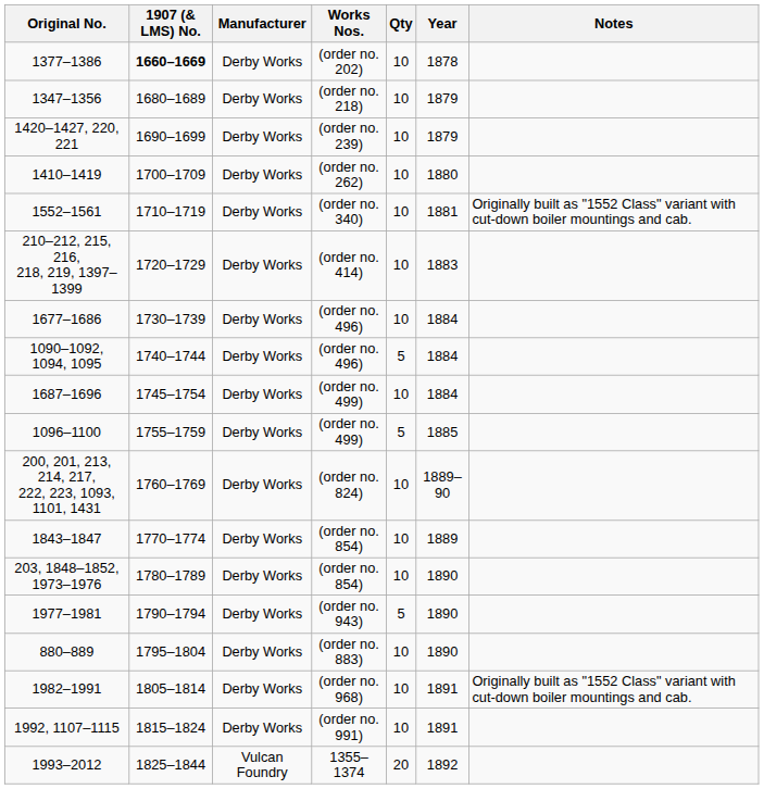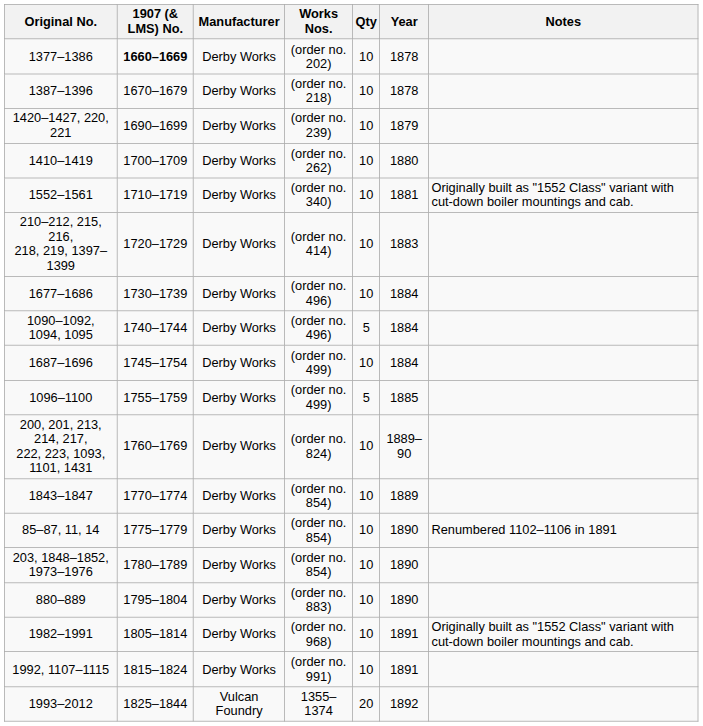+ row: 1387–1396 | 1670–1679 | Derby Works | (order no. 218) | 10 | 1878
- row: 1347–1356 | 1680–1689 | Derby Works | (order no. 218) | 10 | 1879
+ row: 85–87, 11, 14 | 1775–1779 | Derby Works | (order no. 854) | 10 | 1890 | Renumbered 1102–1106 in 1891
- row: 1977–1981 | 1790–1794 | Derby Works | (order no. 943) | 5 | 1890
